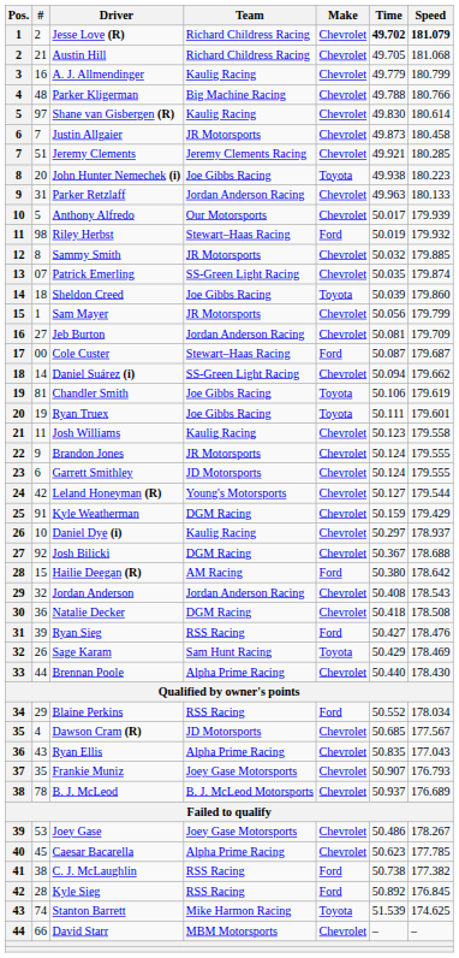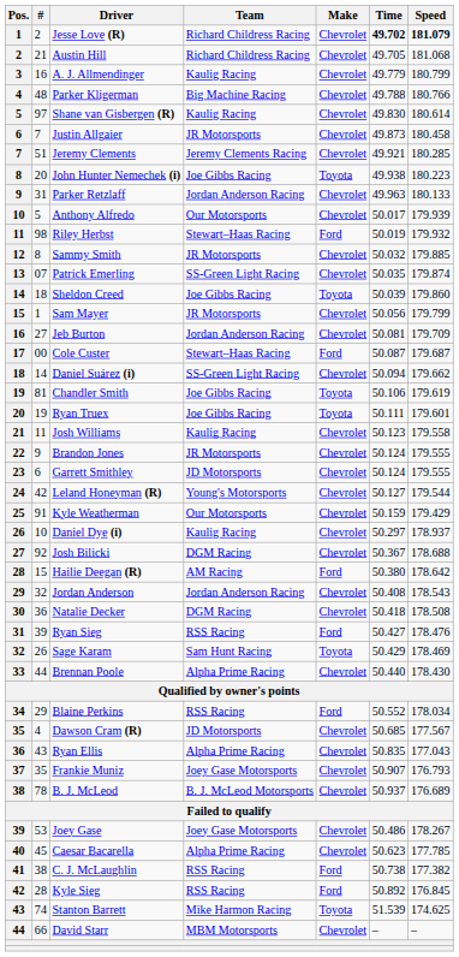Kyle Weatherman | Team: DGM Racing -> Our Motorsports
